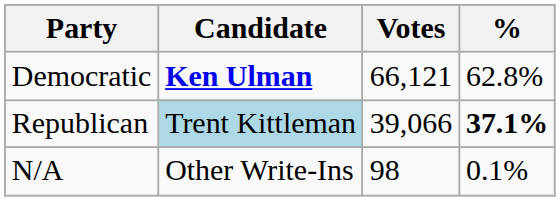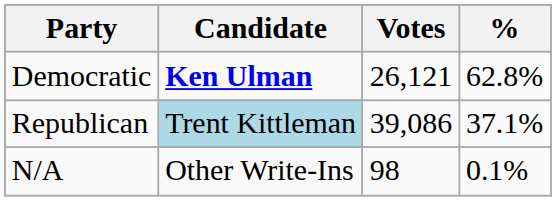Democratic | Votes: 66,121 -> 26,121
Republican | Votes: 39,066 -> 39,086
Republican | %: bold -> normal
